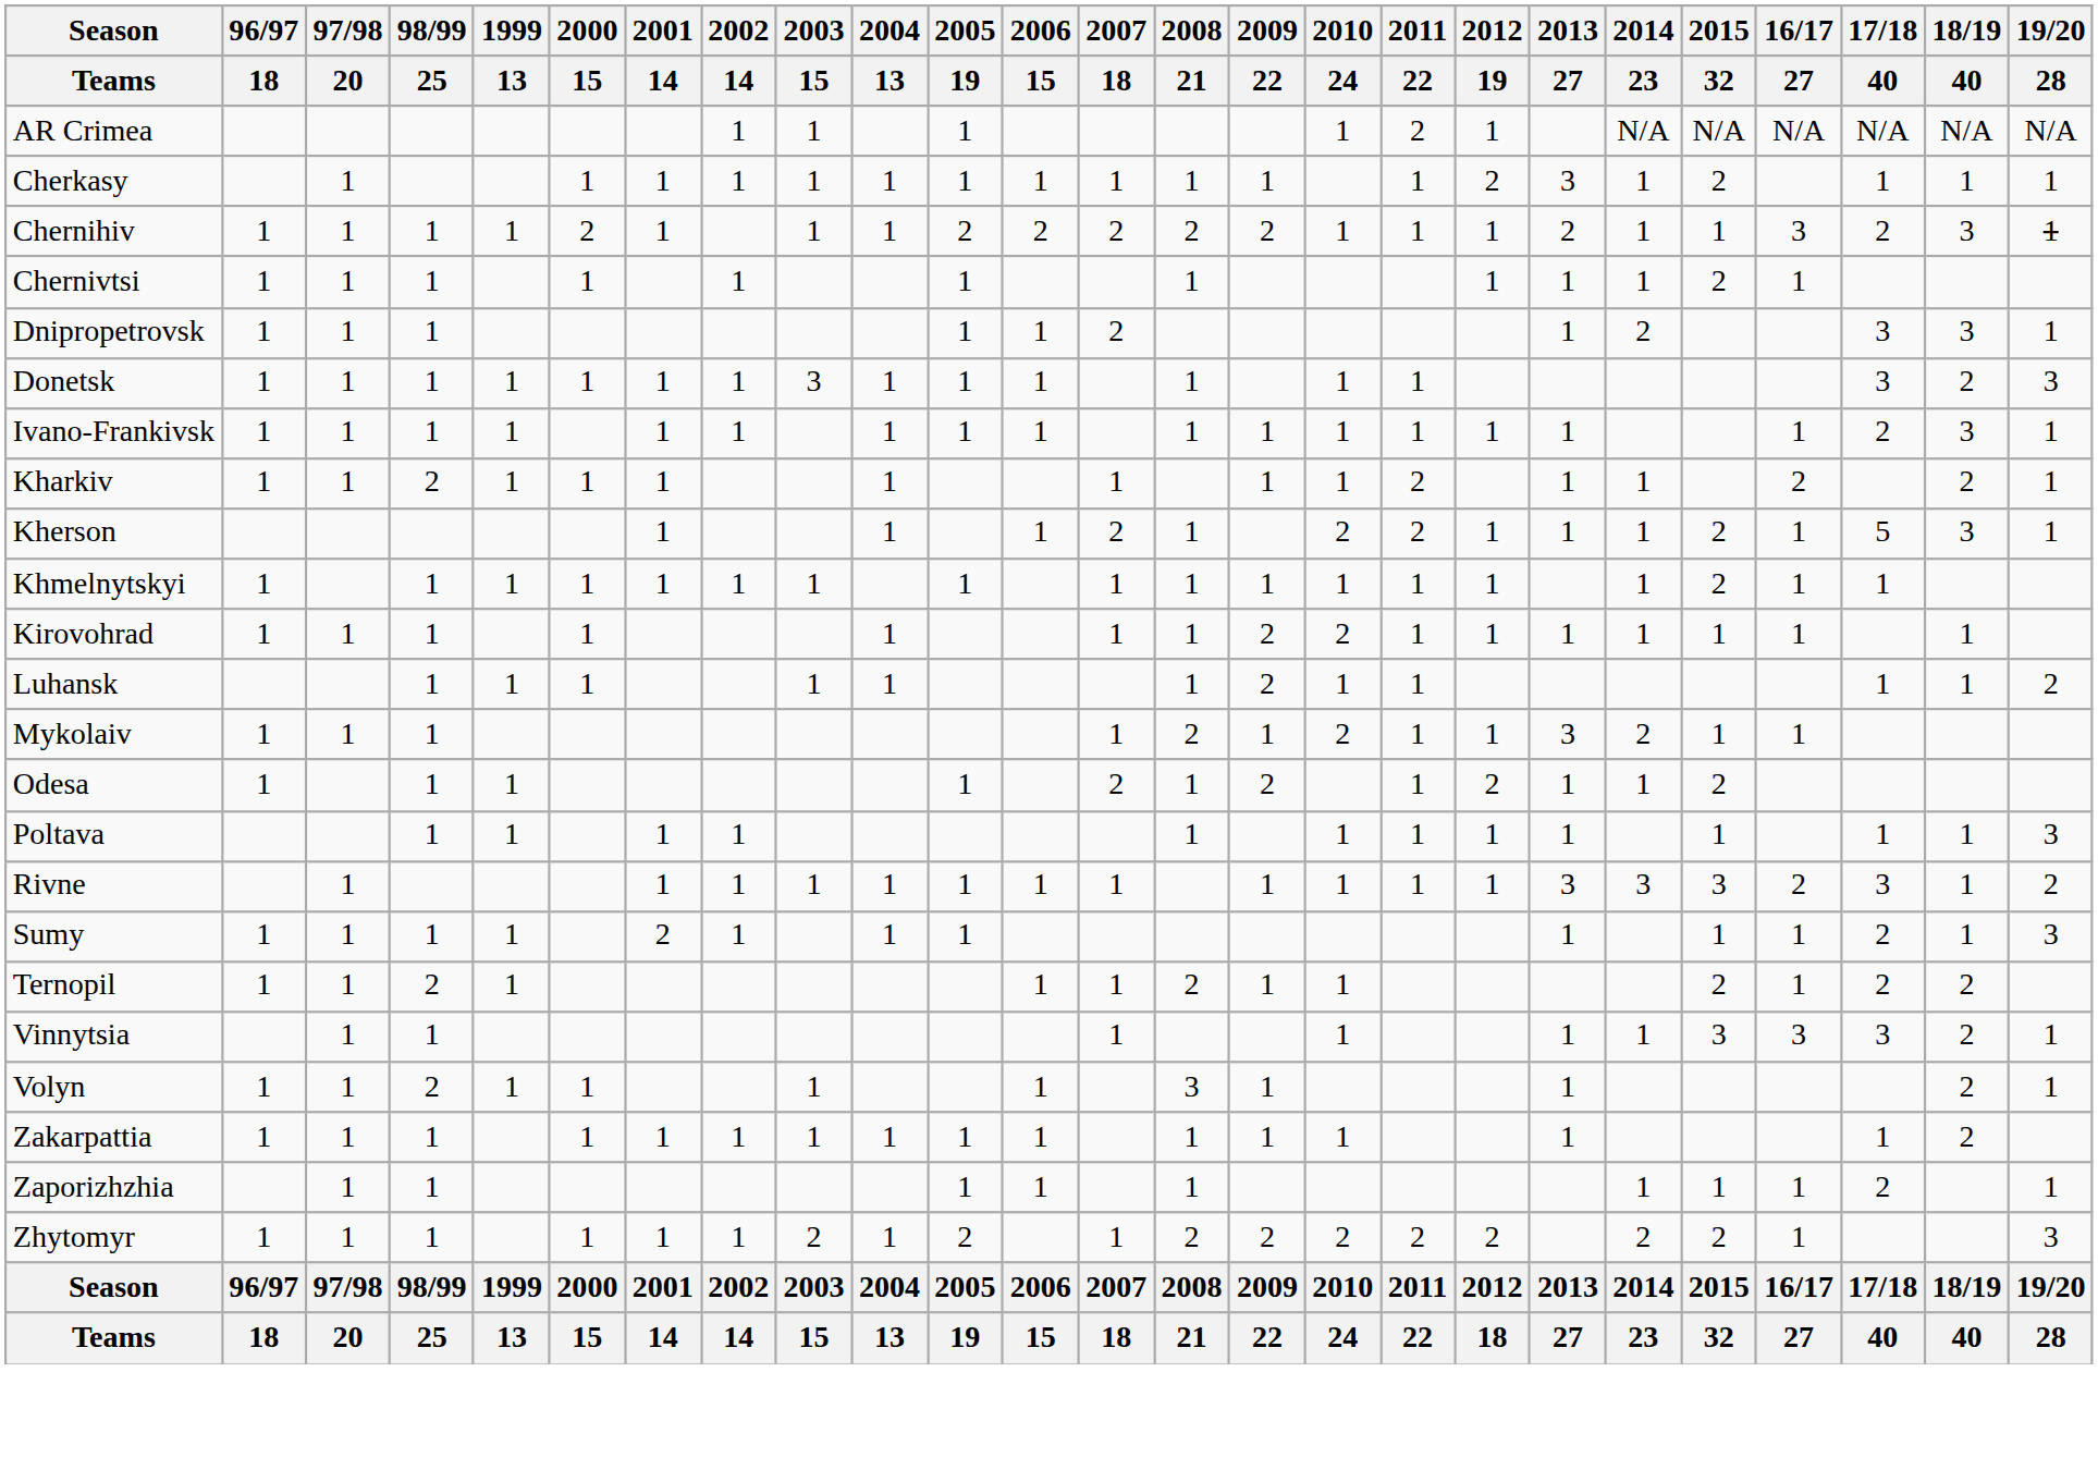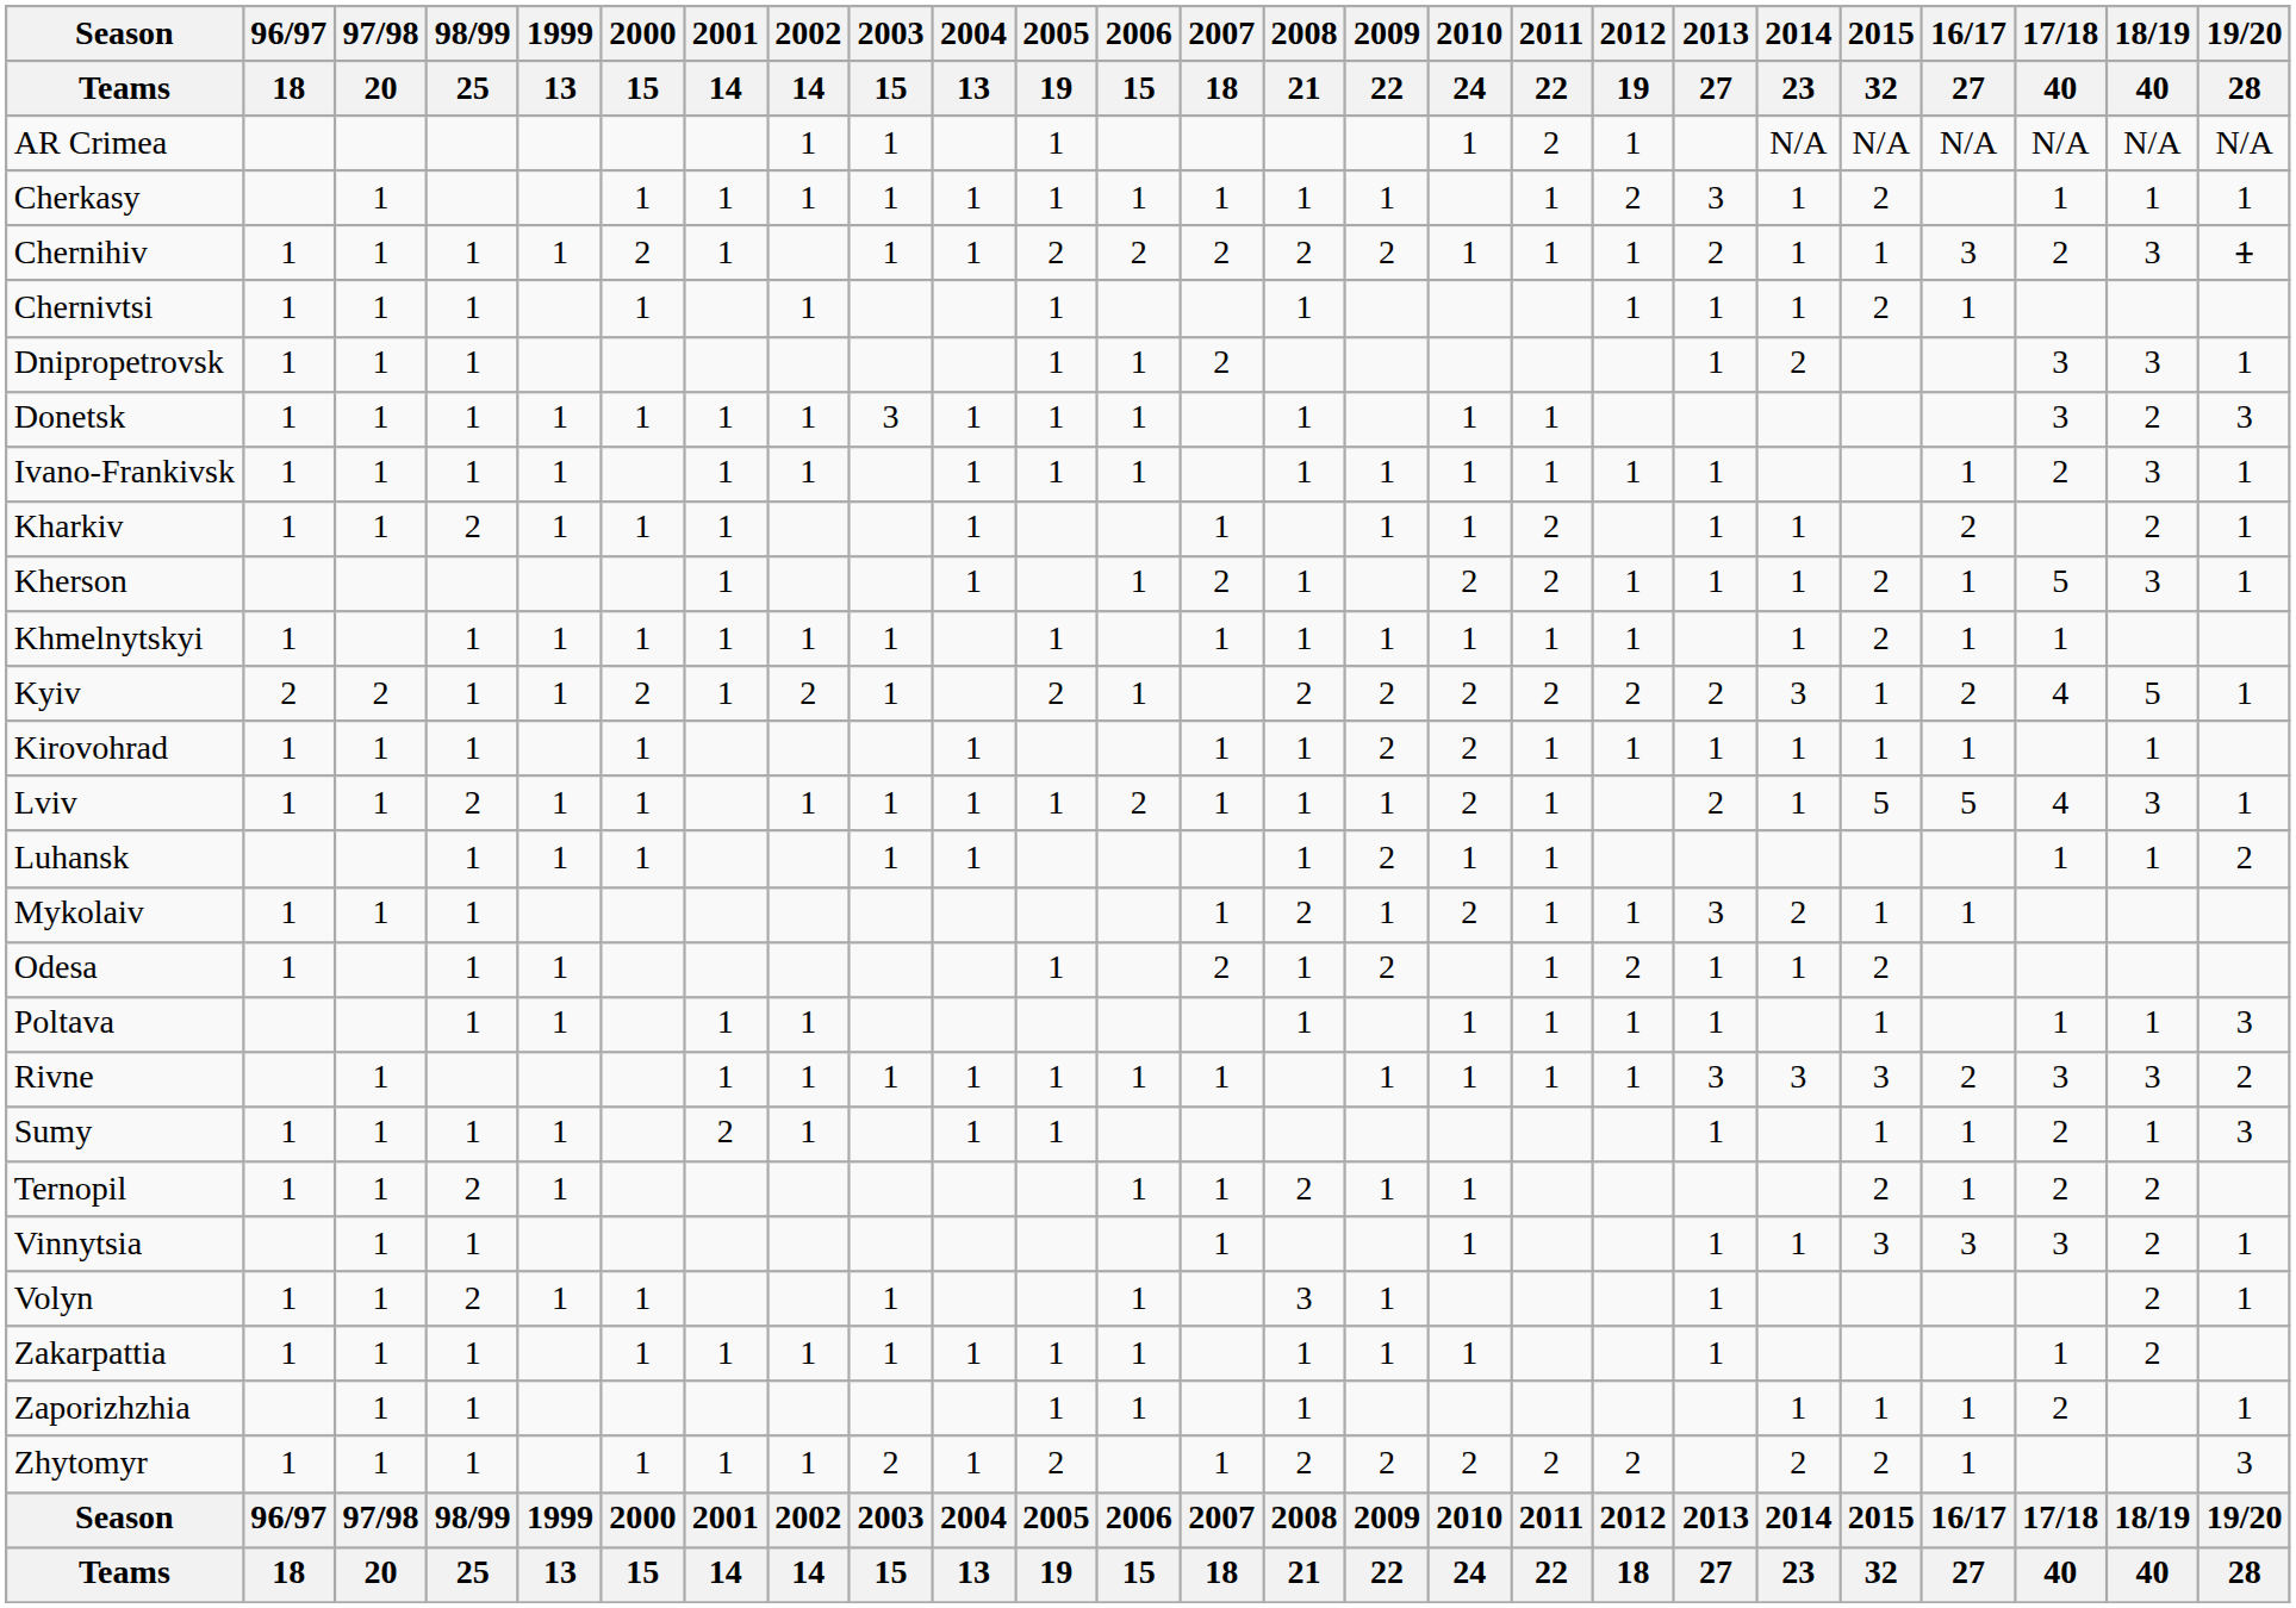+ row: Kyiv | 2 | 2 | 1 | 1 | 2 | 1 | 2 | 1 | 2 | 1 | 2 | 2 | 2 | 2 | 2 | 2 | 3 | 1 | 2 | 4 | 5 | 1
+ row: Lviv | 1 | 1 | 2 | 1 | 1 | 1 | 1 | 1 | 1 | 2 | 1 | 1 | 1 | 2 | 1 | 2 | 1 | 5 | 5 | 4 | 3 | 1
Rivne | 18/19 / 40: 1 -> 3
